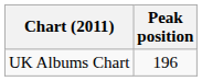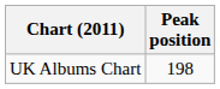UK Albums Chart | Peak position: 196 -> 198
